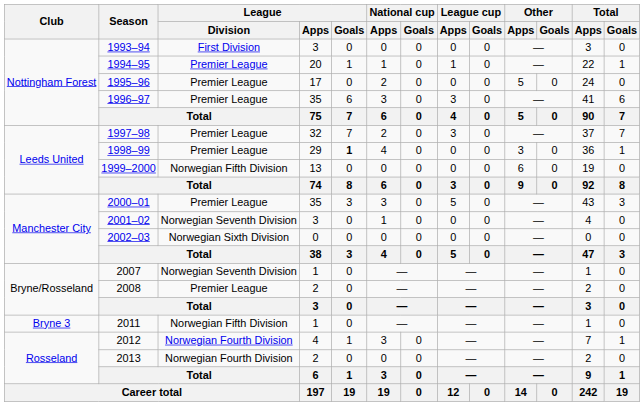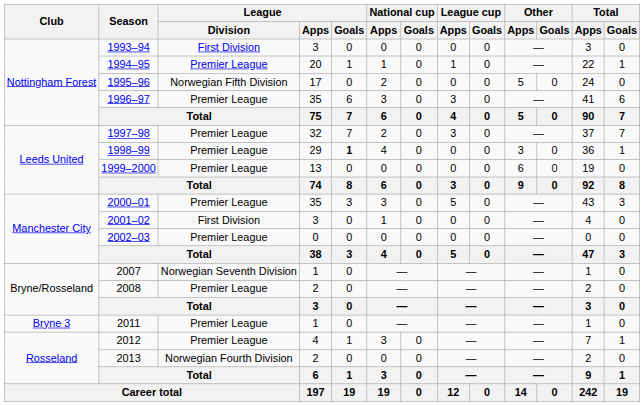1995–96 | League / Division: Premier League -> Norwegian Fifth Division
1999–2000 | League / Division: Norwegian Fifth Division -> Premier League
2001–02 | League / Division: Norwegian Seventh Division -> First Division
2002–03 | League / Division: Norwegian Sixth Division -> Premier League
2011 | League / Division: Norwegian Fifth Division -> Premier League
2012 | League / Division: Norwegian Fourth Division -> Premier League
